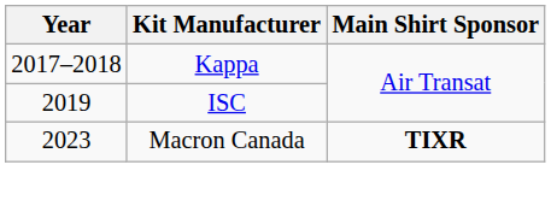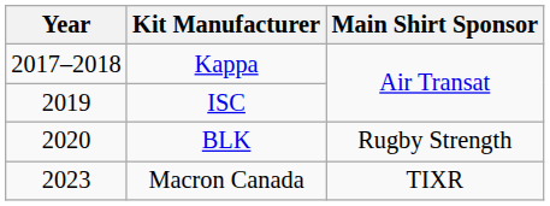+ row: 2020 | BLK | Rugby Strength
Macron Canada | Main Shirt Sponsor: bold -> normal
